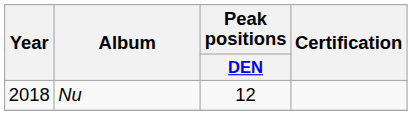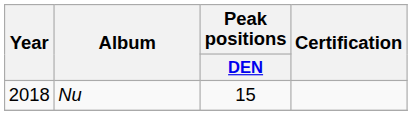Nu | Peak positions / DEN: 12 -> 15
